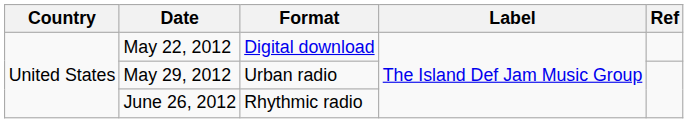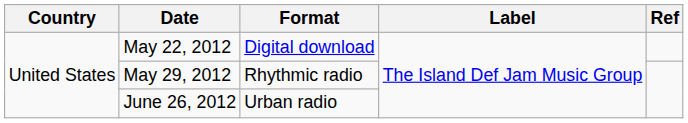May 29, 2012 | Format: Urban radio -> Rhythmic radio
June 26, 2012 | Format: Rhythmic radio -> Urban radio
